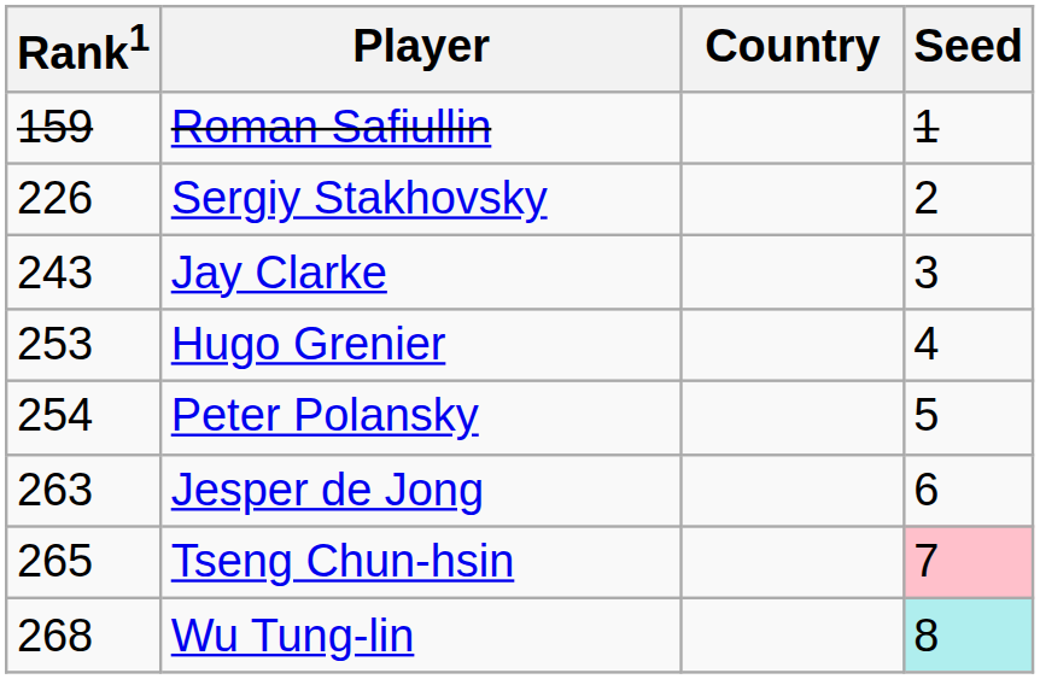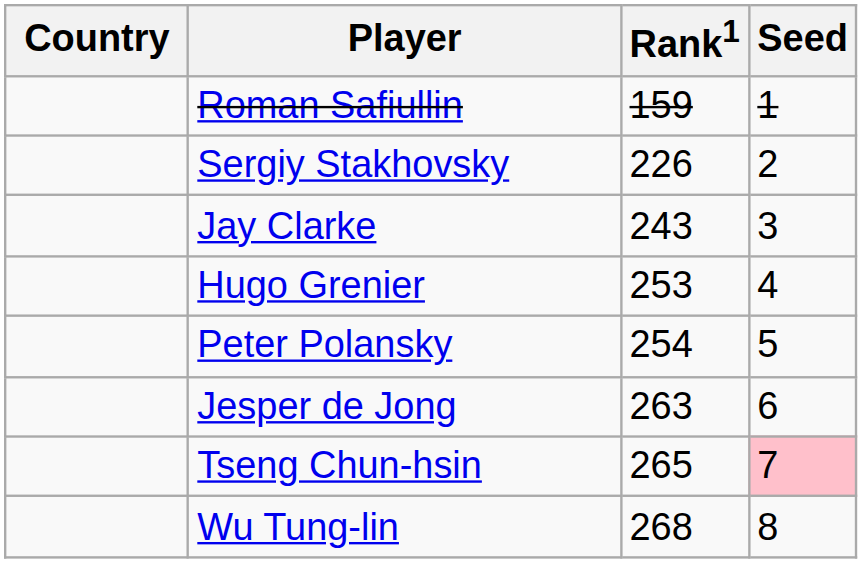columns swapped: Country <-> Rank1
Wu Tung-lin | Seed: paleturquoise background -> no background
